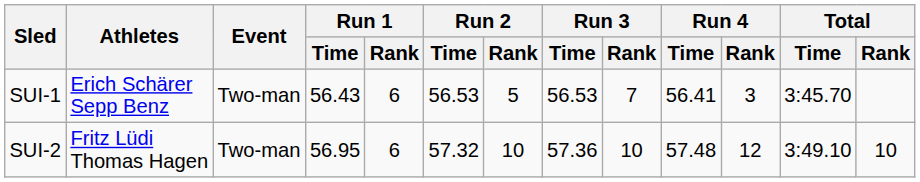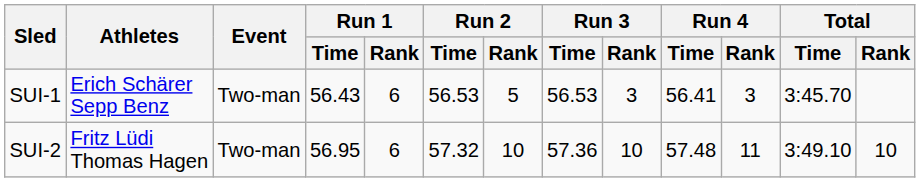SUI-1 | Run 3 / Rank: 7 -> 3
SUI-2 | Run 4 / Rank: 12 -> 11
